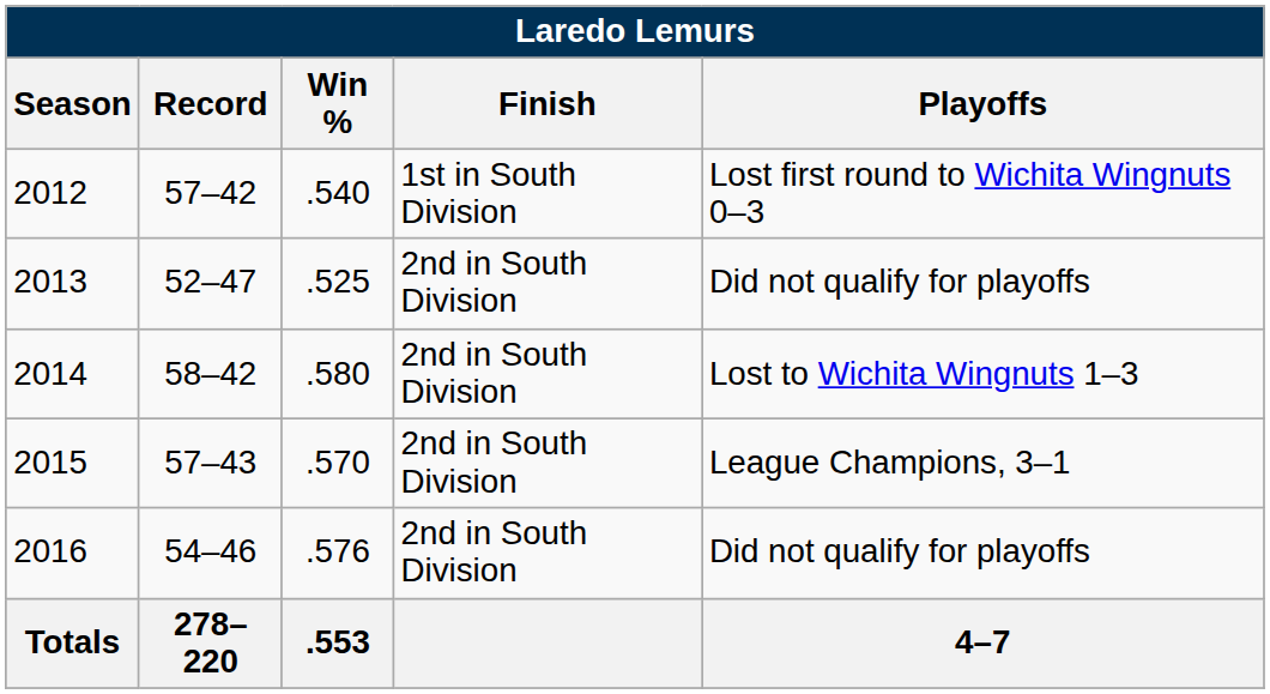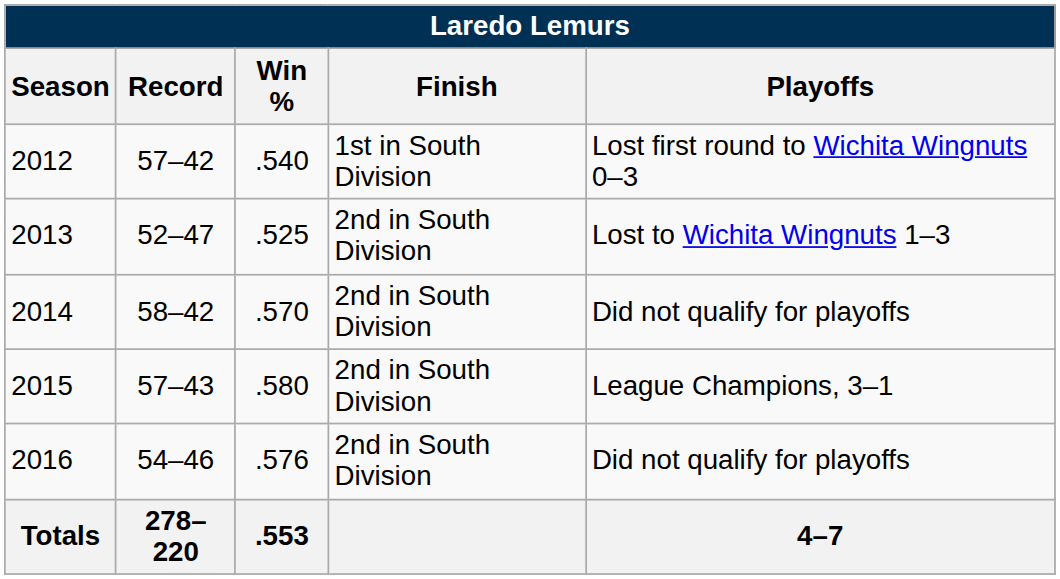2013 | Playoffs: Did not qualify for playoffs -> Lost to Wichita Wingnuts 1–3
2014 | Win %: .580 -> .570
2014 | Playoffs: Lost to Wichita Wingnuts 1–3 -> Did not qualify for playoffs
2015 | Win %: .570 -> .580
